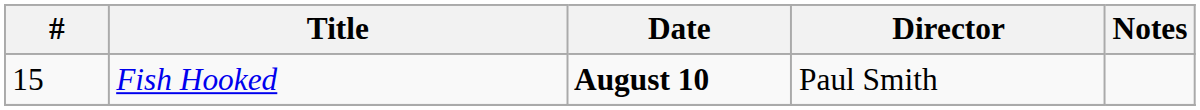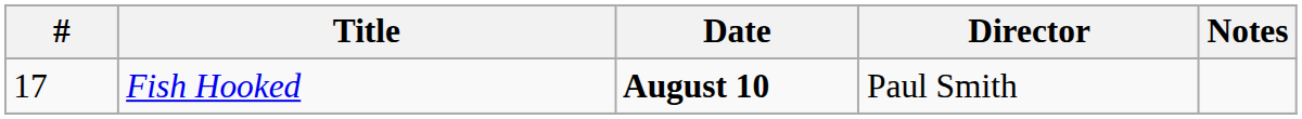Fish Hooked | #: 15 -> 17
